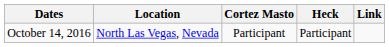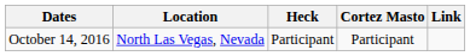columns swapped: Cortez Masto <-> Heck
